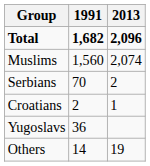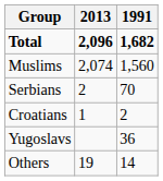columns swapped: 1991 <-> 2013
